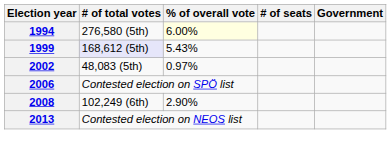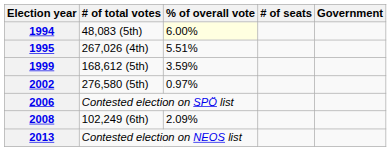1994 | # of total votes: 276,580 (5th) -> 48,083 (5th)
+ row: 1995 | 267,026 (4th) | 5.51%
1999 | # of total votes: lavender background -> no background
1999 | % of overall vote: 5.43% -> 3.59%
2002 | # of total votes: 48,083 (5th) -> 276,580 (5th)
2008 | % of overall vote: 2.90% -> 2.09%
